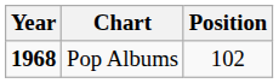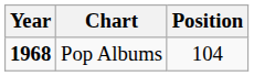Pop Albums | Position: 102 -> 104
